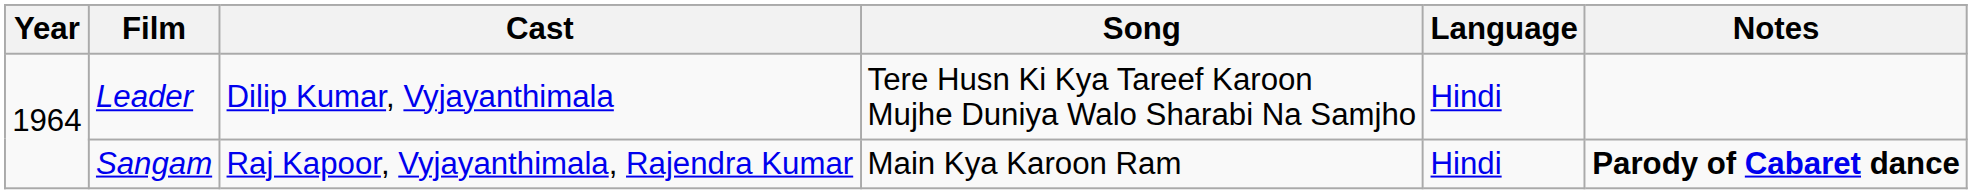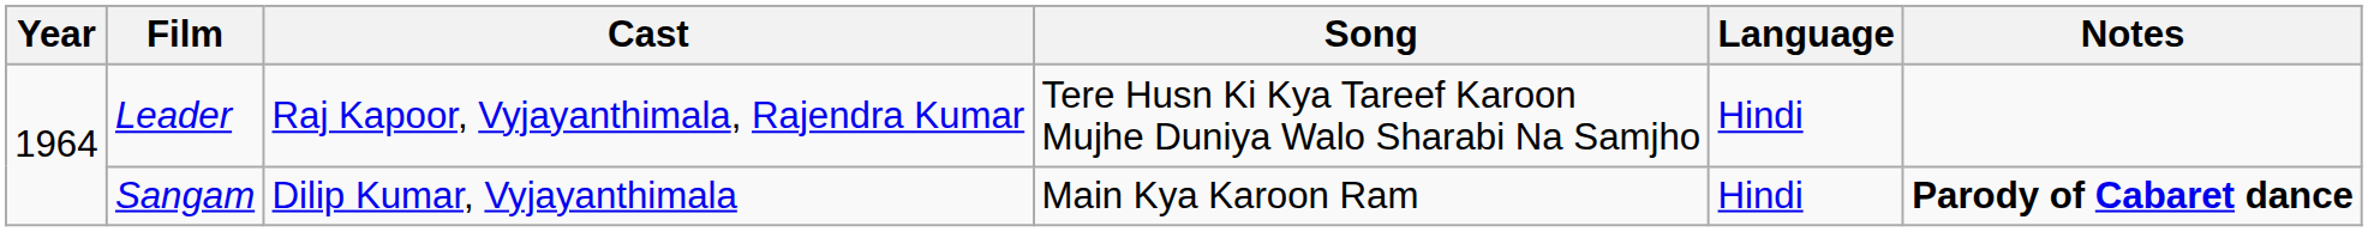Leader | Cast: Dilip Kumar, Vyjayanthimala -> Raj Kapoor, Vyjayanthimala, Rajendra Kumar
Sangam | Cast: Raj Kapoor, Vyjayanthimala, Rajendra Kumar -> Dilip Kumar, Vyjayanthimala
